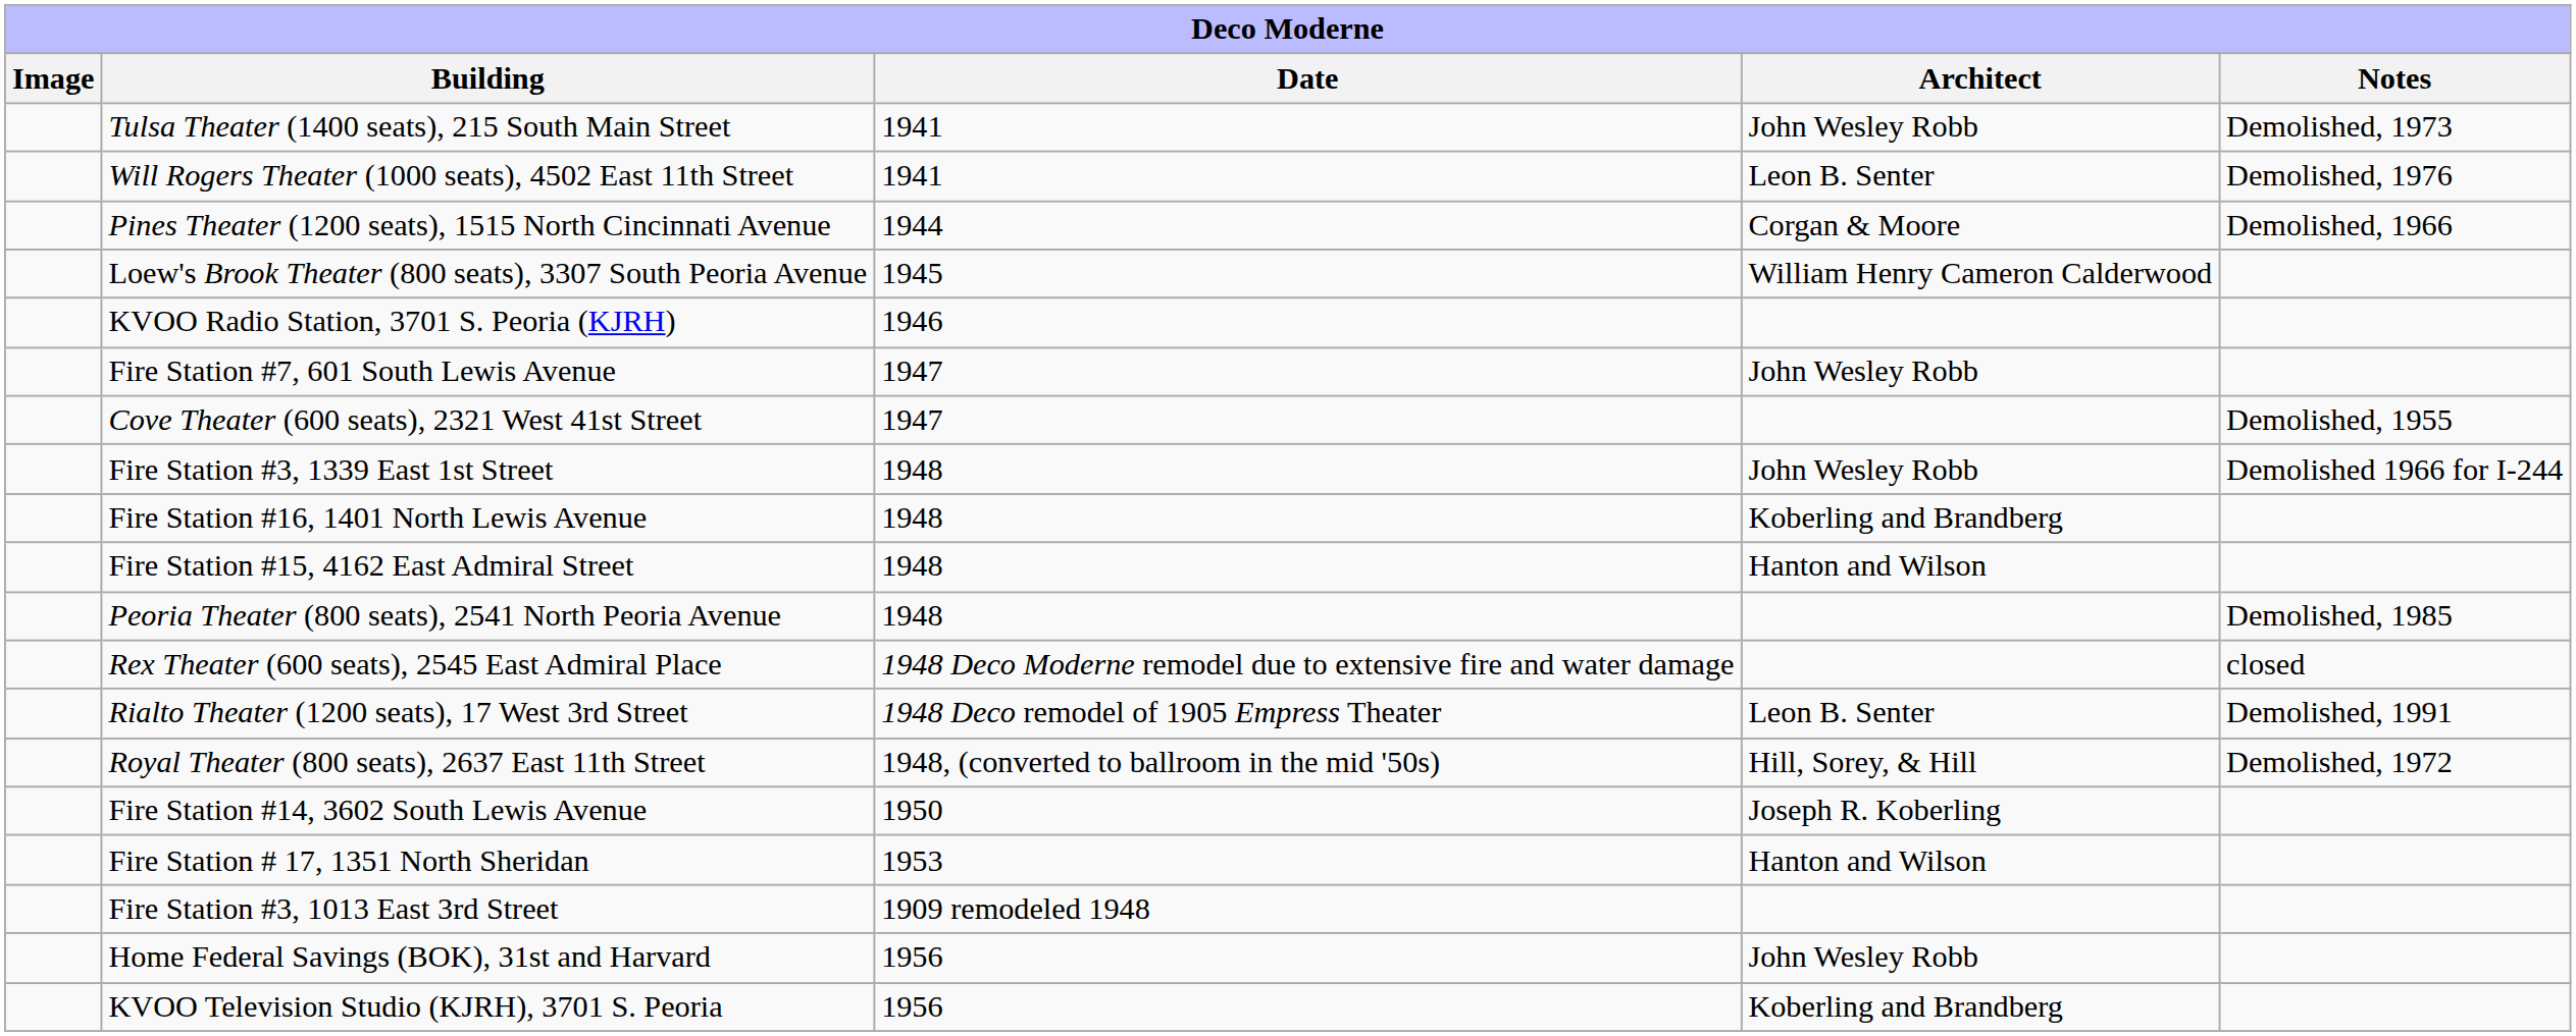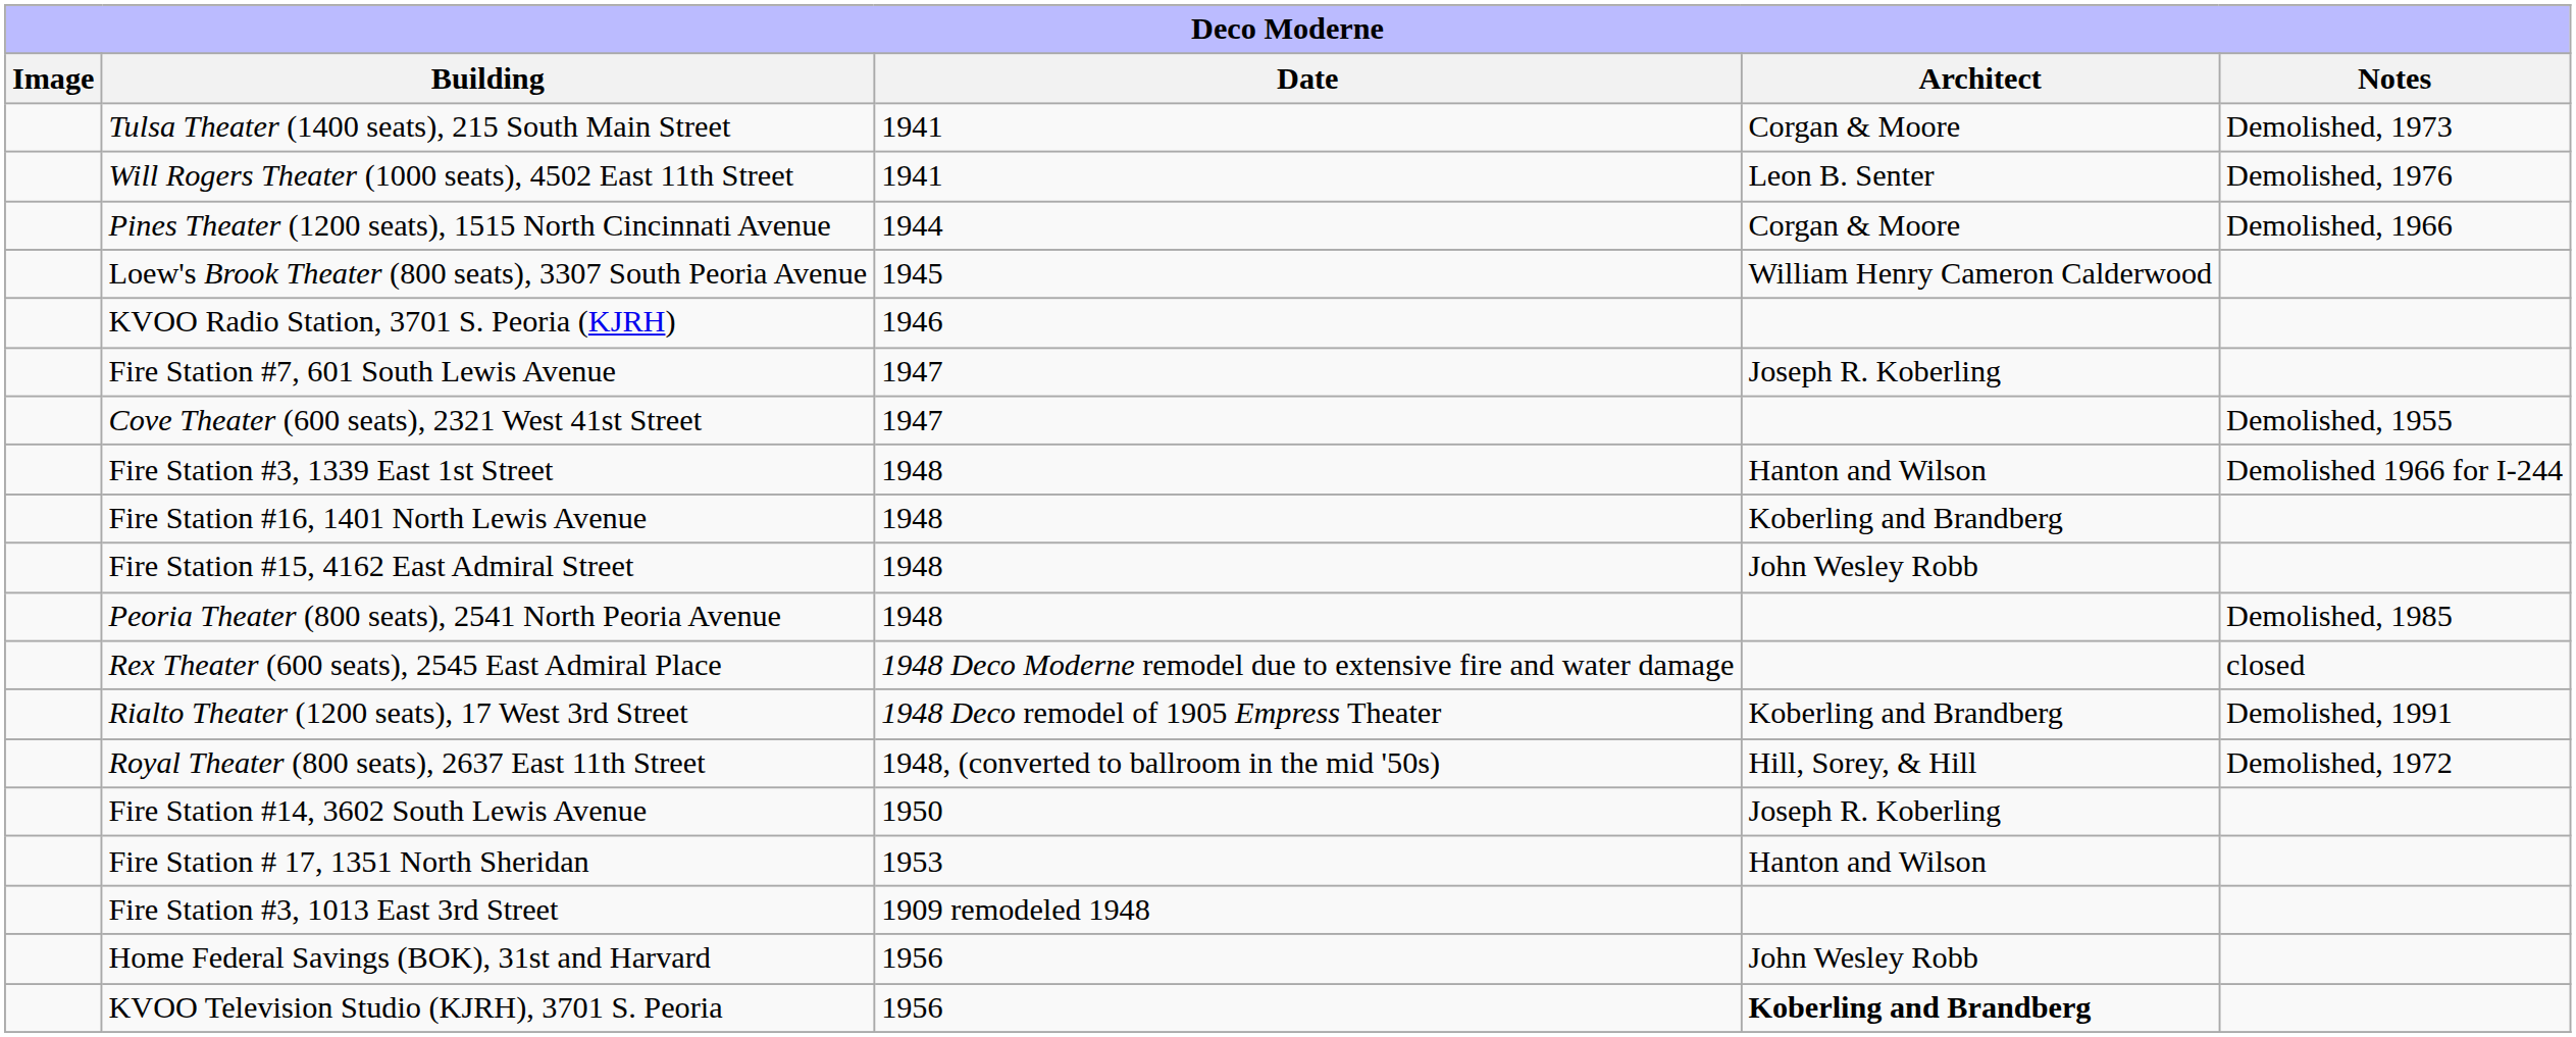Tulsa Theater (1400 seats), 215 South Main Street | Architect: John Wesley Robb -> Corgan & Moore
Fire Station #7, 601 South Lewis Avenue | Architect: John Wesley Robb -> Joseph R. Koberling
Fire Station #3, 1339 East 1st Street | Architect: John Wesley Robb -> Hanton and Wilson
Fire Station #15, 4162 East Admiral Street | Architect: Hanton and Wilson -> John Wesley Robb
Rialto Theater (1200 seats), 17 West 3rd Street | Architect: Leon B. Senter -> Koberling and Brandberg
KVOO Television Studio (KJRH), 3701 S. Peoria | Architect: normal -> bold
